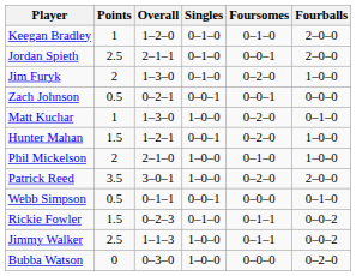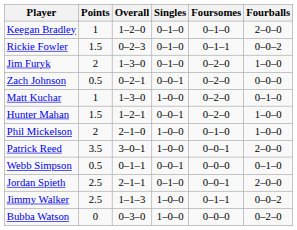rows swapped: Rickie Fowler <-> Jordan Spieth
Zach Johnson | Foursomes: 0–0–1 -> 0–2–0
Patrick Reed | Foursomes: 0–2–0 -> 0–0–1
